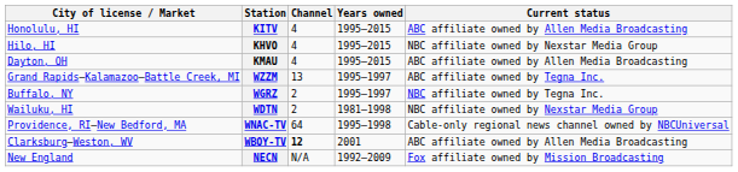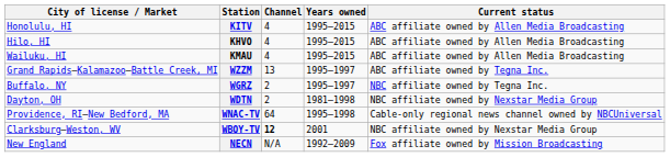KHVO | Current status: NBC affiliate owned by Nexstar Media Group -> ABC affiliate owned by Allen Media Broadcasting
KMAU | City of license / Market: Dayton, OH -> Wailuku, HI
WDTN | City of license / Market: Wailuku, HI -> Dayton, OH
WBOY-TV | Current status: ABC affiliate owned by Allen Media Broadcasting -> NBC affiliate owned by Nexstar Media Group
